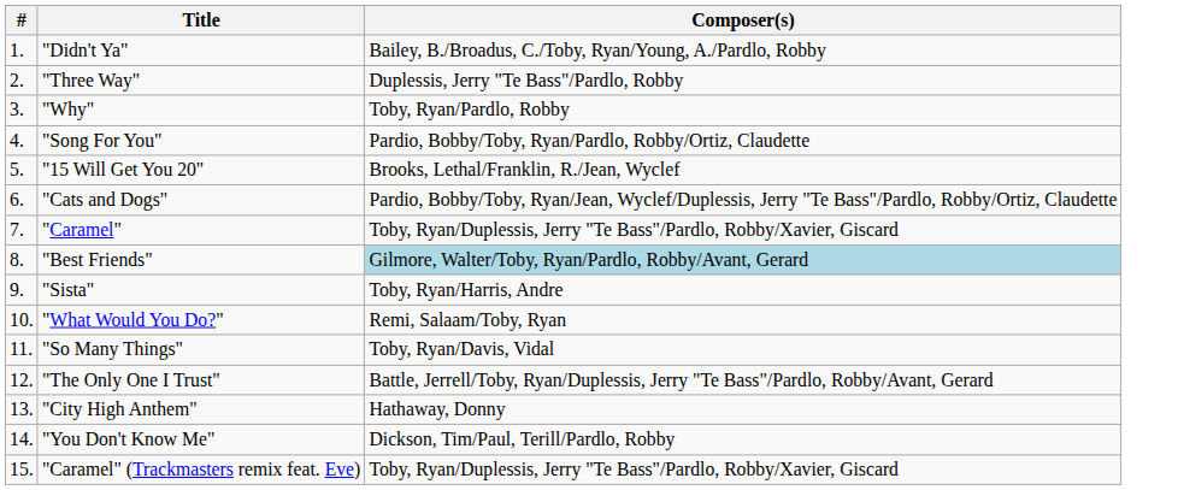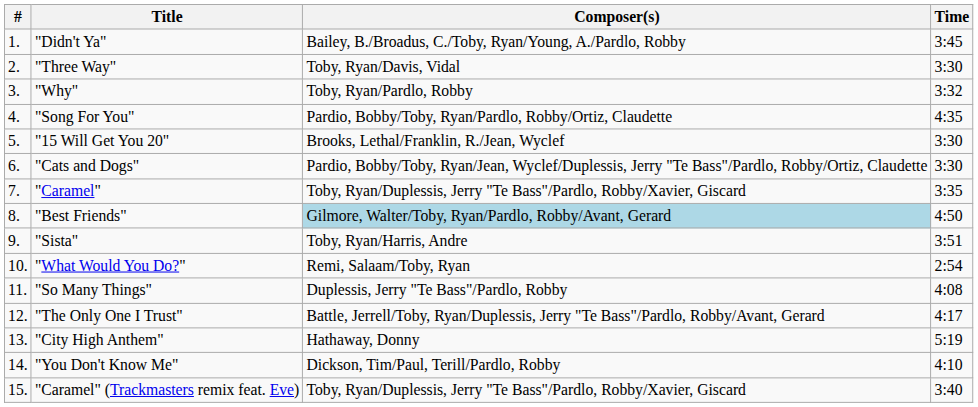+ column: Time | 3:45 | 3:30 | 3:32 | 4:35 | 3:30 | 3:30 | 3:35 | 4:50 | 3:51 | 2:54 | 4:08 | 4:17 | 5:19 | 4:10 | 3:40
"Three Way" | Composer(s): Duplessis, Jerry "Te Bass"/Pardlo, Robby -> Toby, Ryan/Davis, Vidal
"So Many Things" | Composer(s): Toby, Ryan/Davis, Vidal -> Duplessis, Jerry "Te Bass"/Pardlo, Robby
